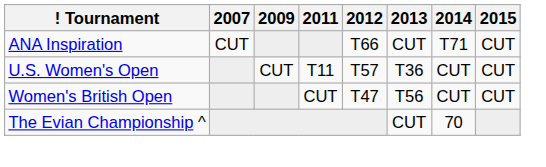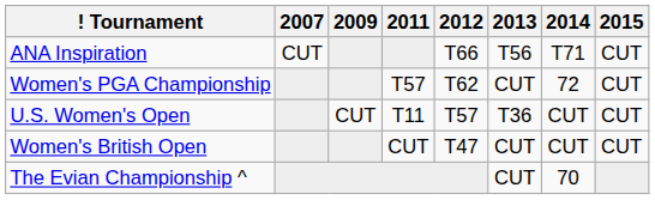ANA Inspiration | 2013: CUT -> T56
+ row: Women's PGA Championship | T57 | T62 | CUT | 72 | CUT
Women's British Open | 2013: T56 -> CUT
